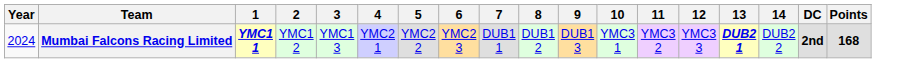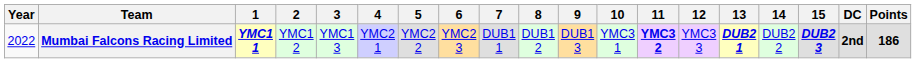+ column: 15 | DUB2 3
Mumbai Falcons Racing Limited | Year: 2024 -> 2022
Mumbai Falcons Racing Limited | 11: normal -> bold
Mumbai Falcons Racing Limited | Points: 168 -> 186
